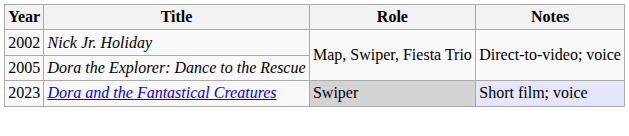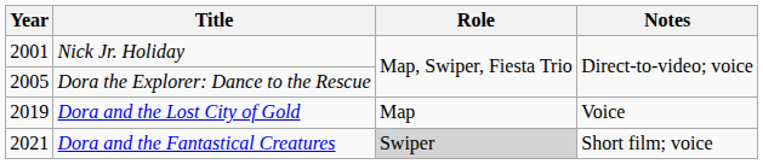Nick Jr. Holiday | Year: 2002 -> 2001
+ row: 2019 | Dora and the Lost City of Gold | Map | Voice
Dora and the Fantastical Creatures | Year: 2023 -> 2021
Dora and the Fantastical Creatures | Notes: lavender background -> no background
